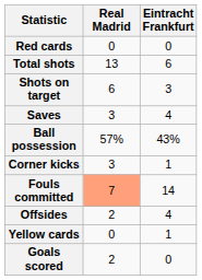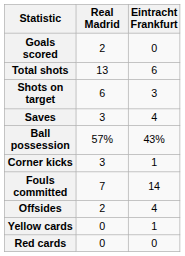rows swapped: Goals scored <-> Red cards
Fouls committed | Real Madrid: lightsalmon background -> no background
